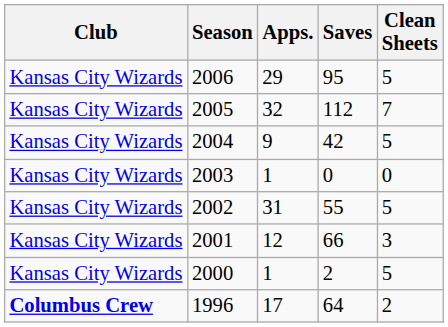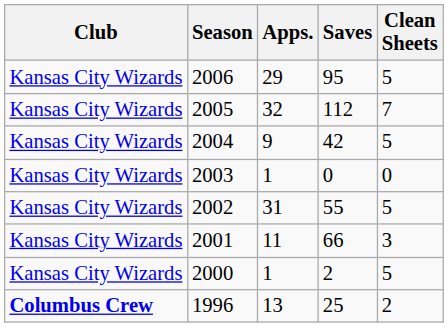2001 | Apps.: 12 -> 11
1996 | Apps.: 17 -> 13
1996 | Saves: 64 -> 25
